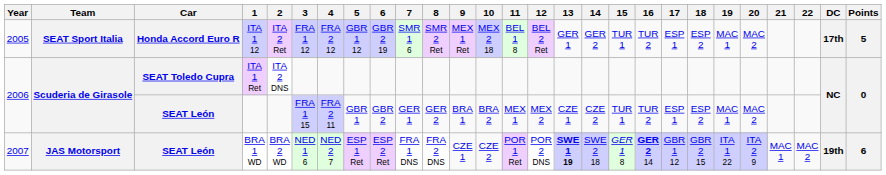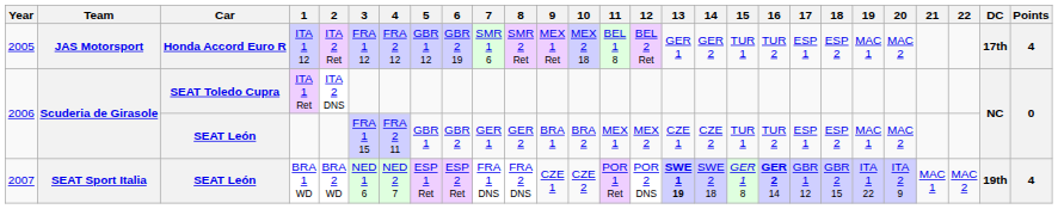ITA 1 12 | Team: SEAT Sport Italia -> JAS Motorsport
ITA 1 12 | Points: 5 -> 4
BRA 1 WD | Team: JAS Motorsport -> SEAT Sport Italia
BRA 1 WD | Points: 6 -> 4
